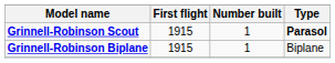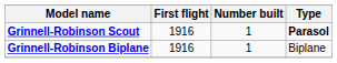Grinnell-Robinson Scout | First flight: 1915 -> 1916
Grinnell-Robinson Biplane | First flight: 1915 -> 1916
